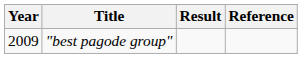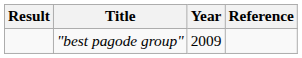columns swapped: Year <-> Result
